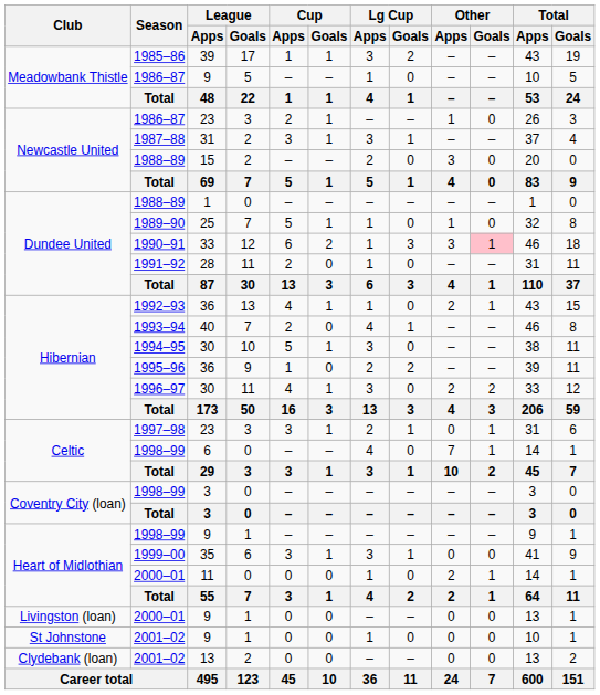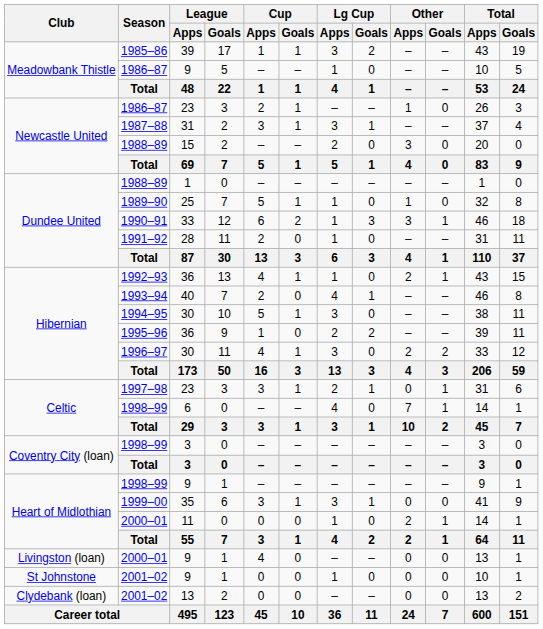1990–91 | Other / Goals: pink background -> no background
2000–01 / 9 | Cup / Apps: 0 -> 4
